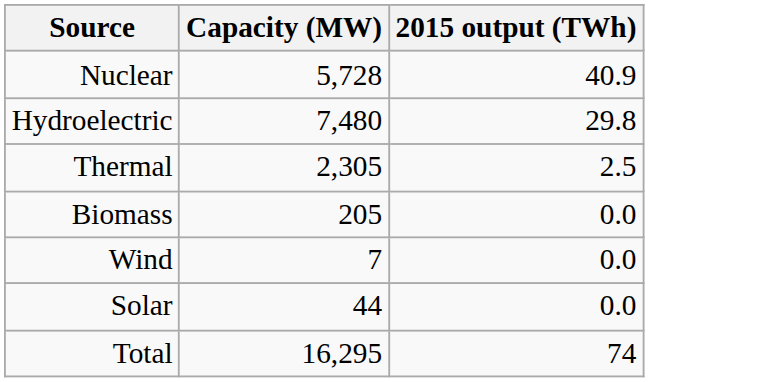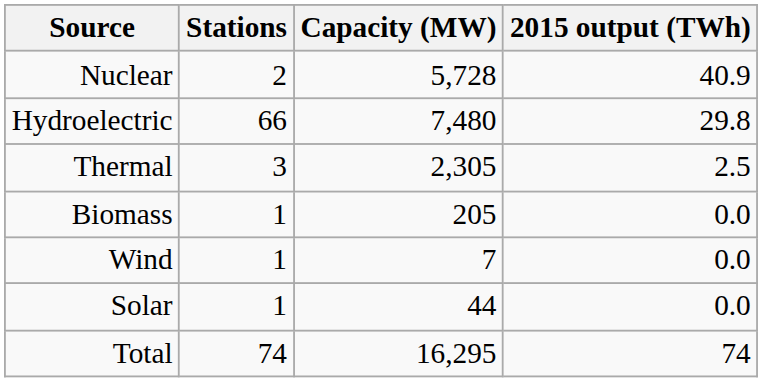+ column: Stations | 2 | 66 | 3 | 1 | 1 | 1 | 74
